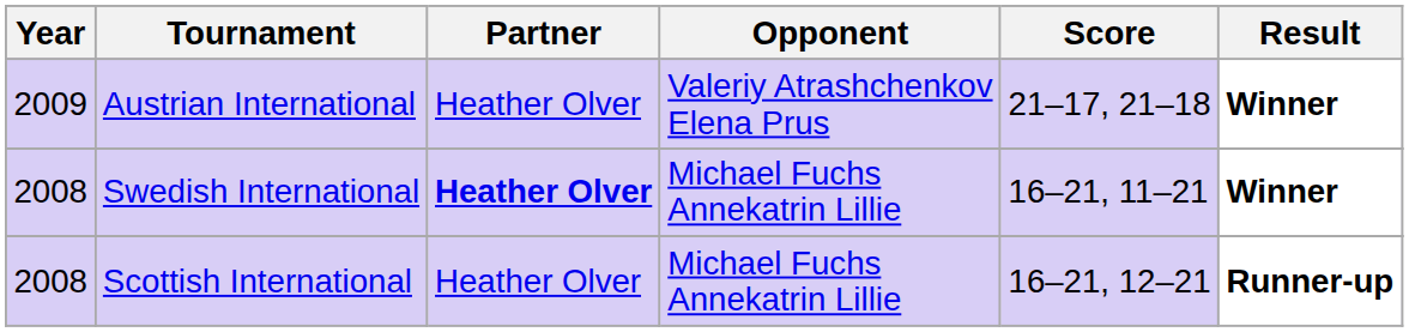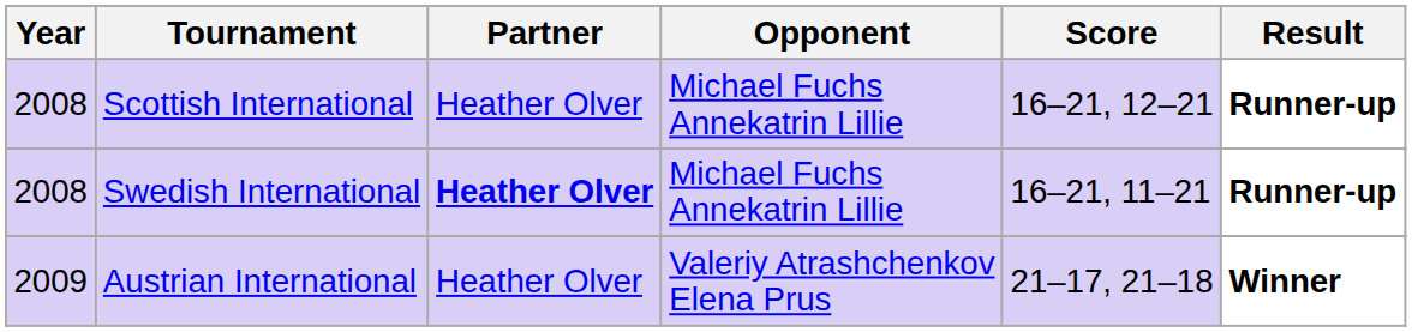rows swapped: Austrian International <-> Scottish International
Swedish International | Result: Winner -> Runner-up
